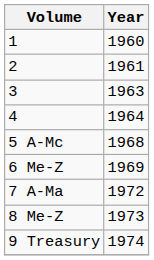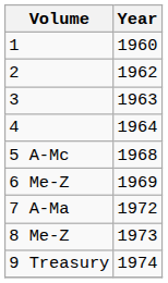2 | Year: 1961 -> 1962
